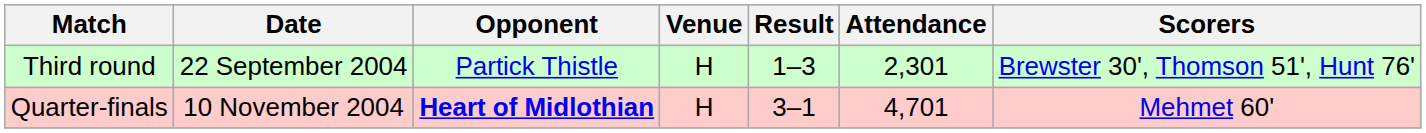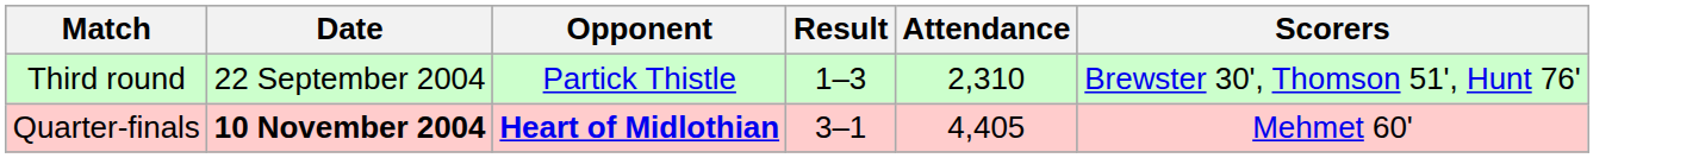- column: Venue | H | H
Third round | Attendance: 2,301 -> 2,310
Quarter-finals | Date: normal -> bold
Quarter-finals | Attendance: 4,701 -> 4,405
